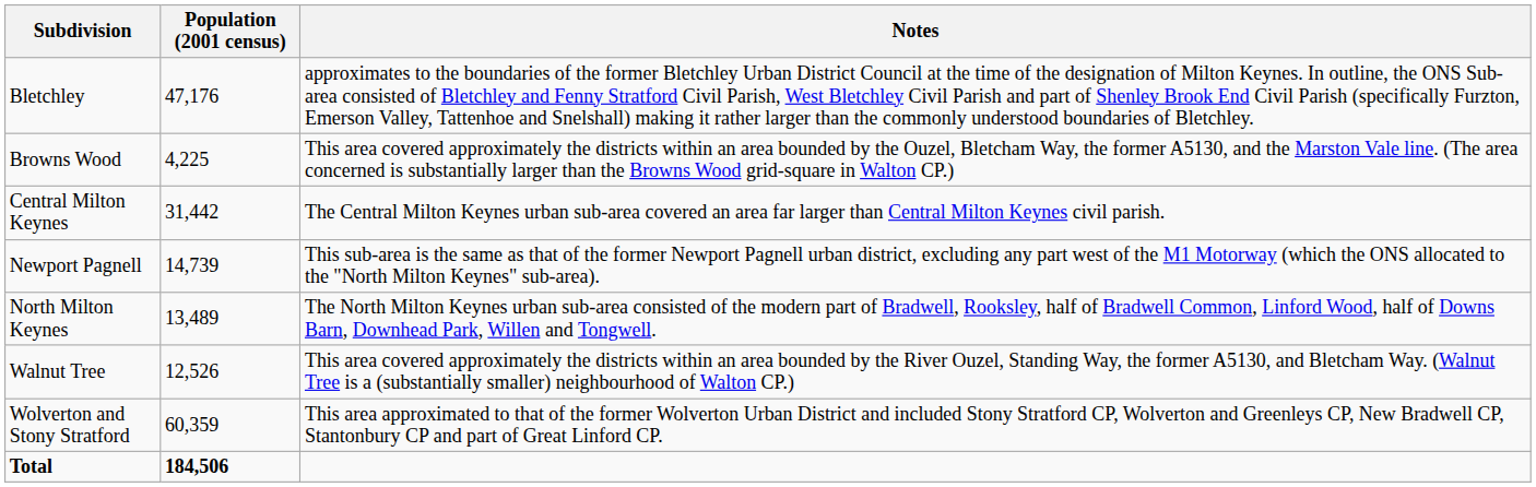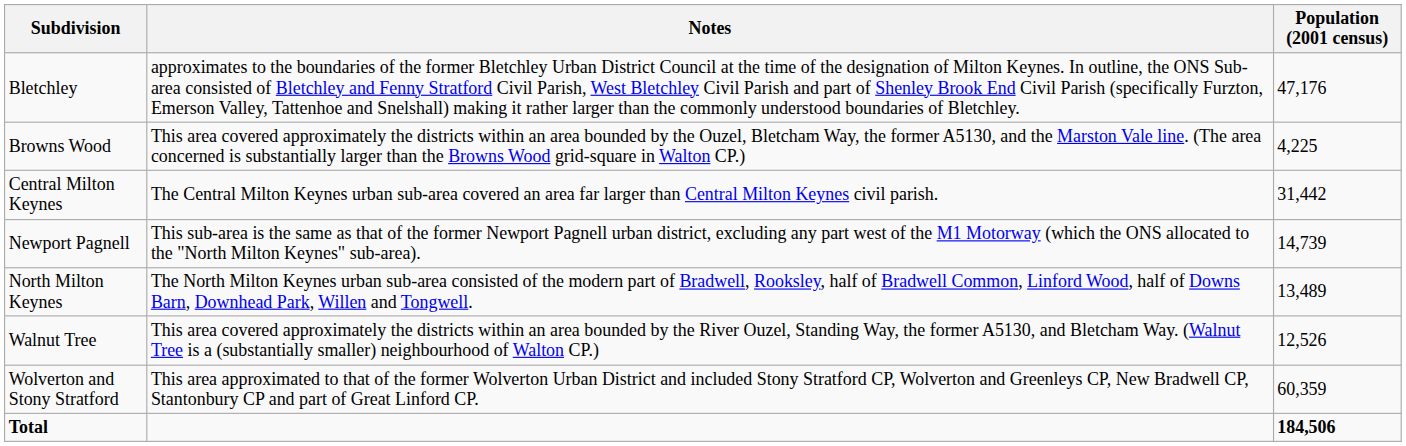columns swapped: Population (2001 census) <-> Notes
